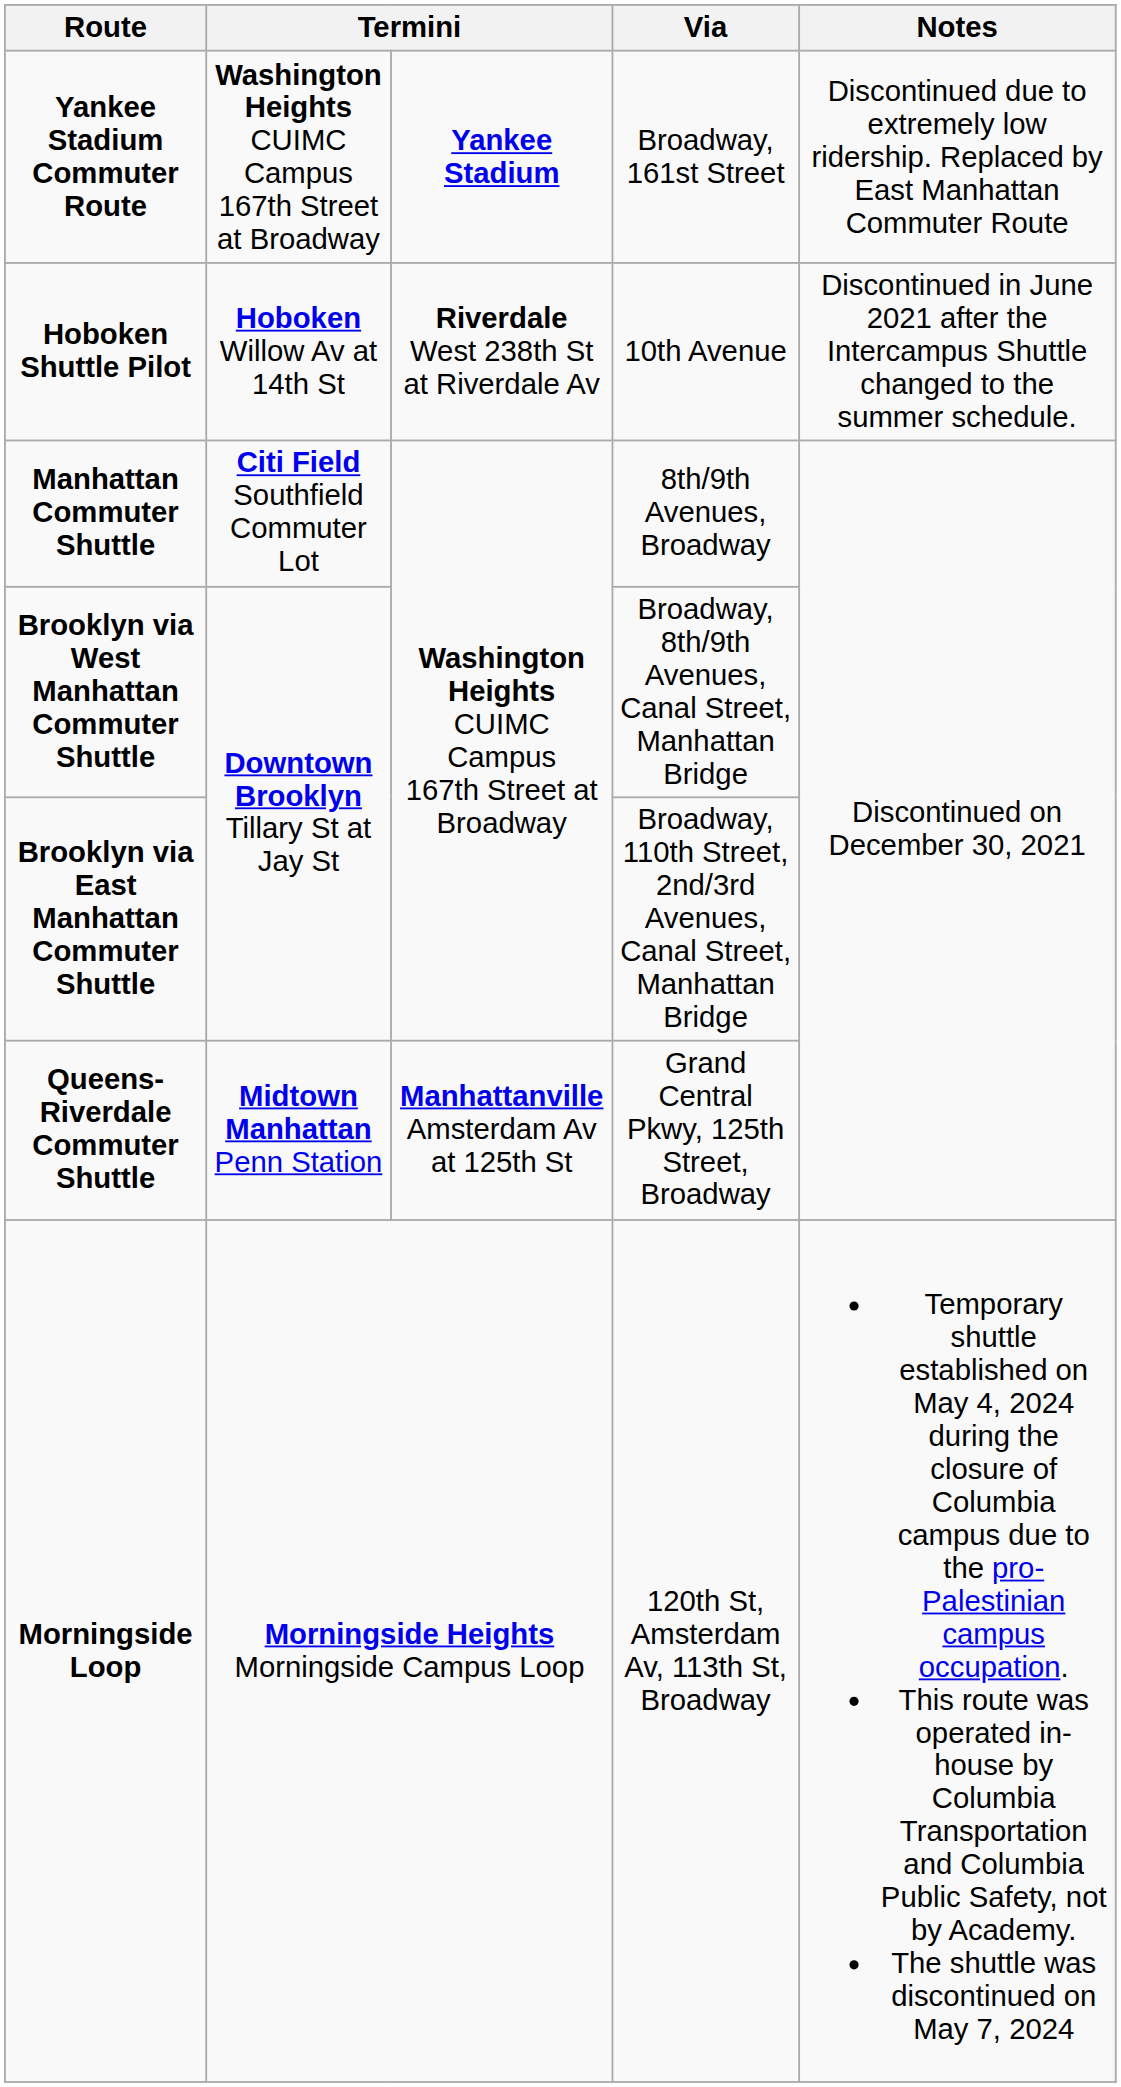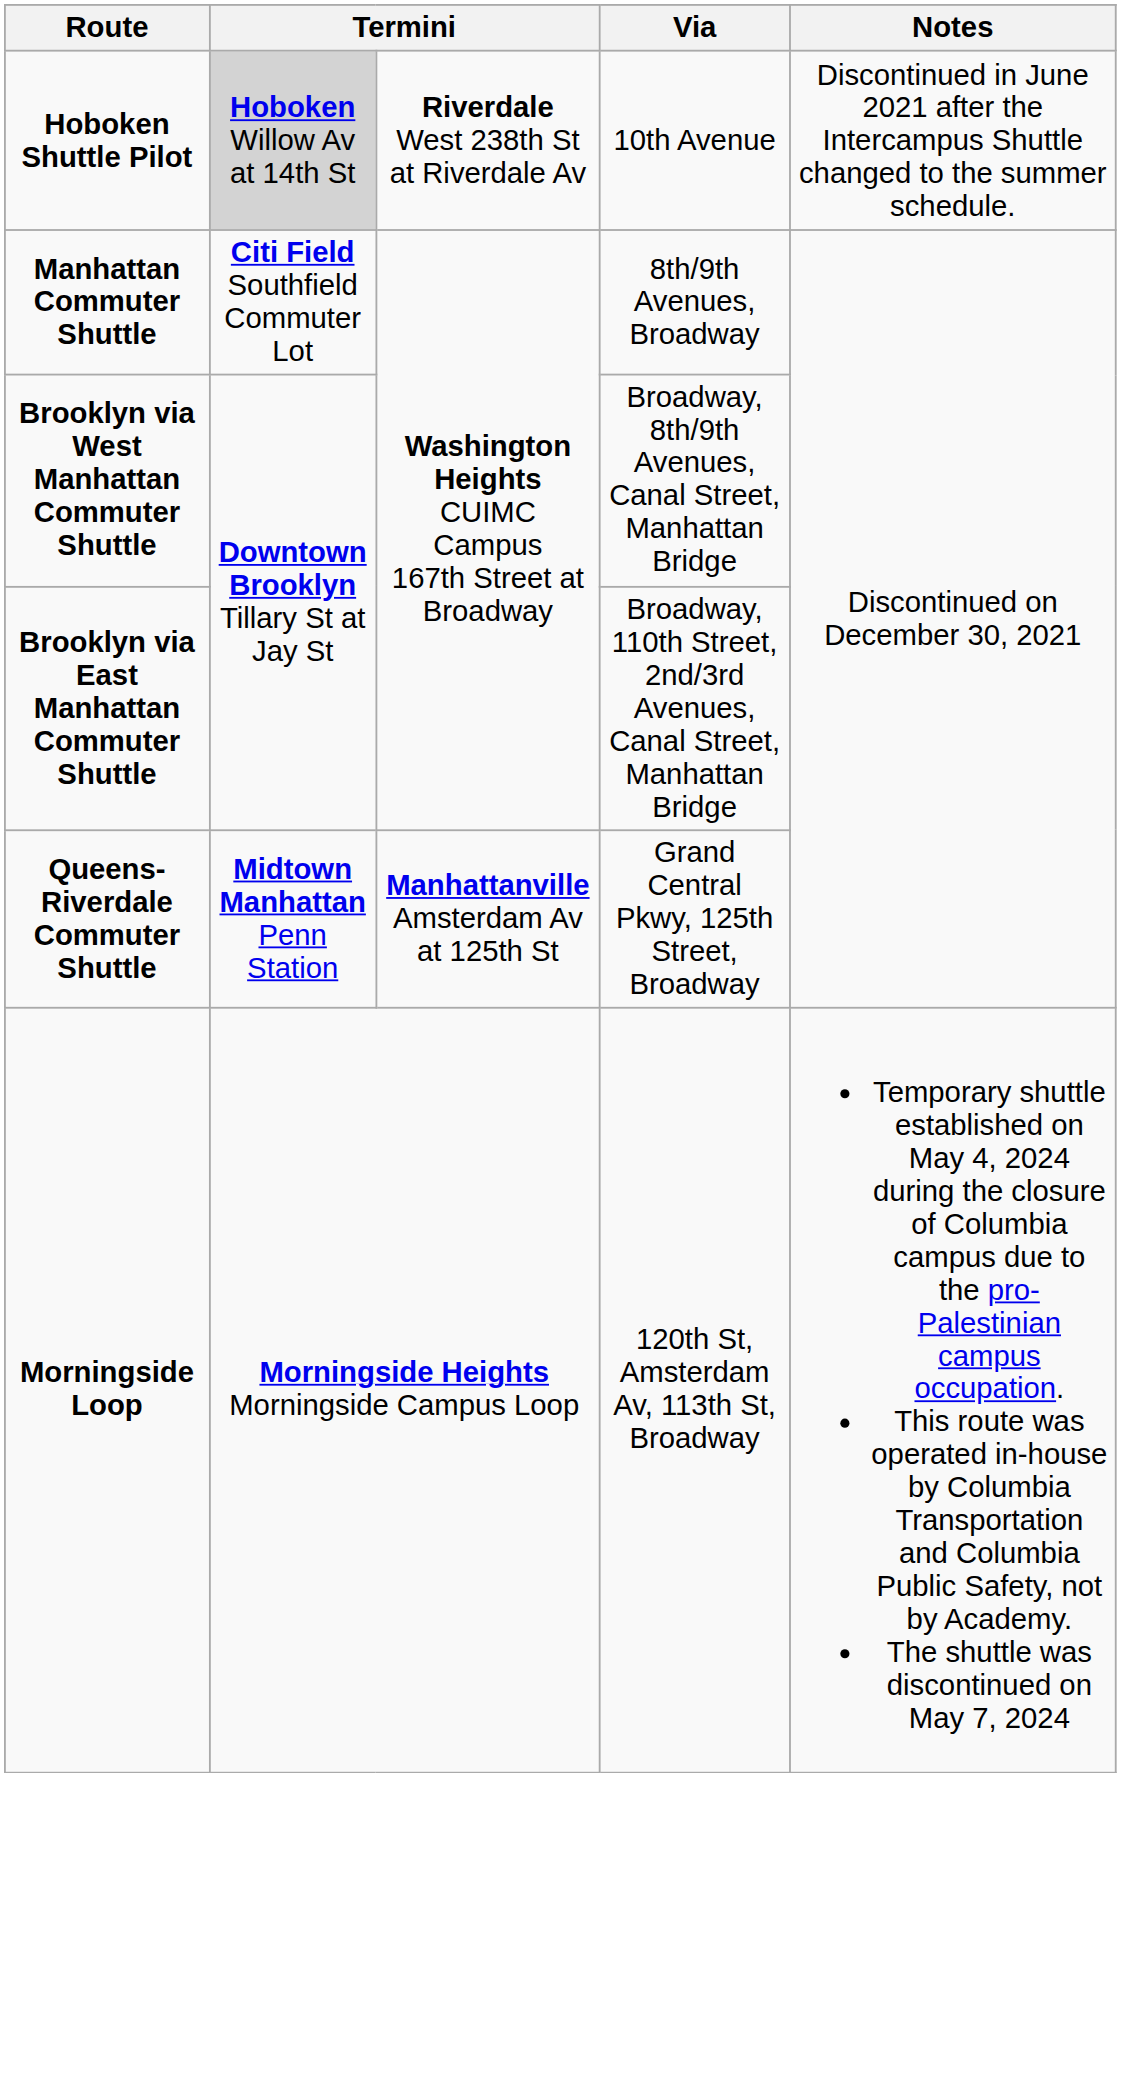- row: Yankee Stadium Commuter Route | Washington Heights CUIMC Campus 167th Street at Broadway | Yankee Stadium | Broadway, 161st Street | Discontinued due to extremely low ridership. Replaced by East Manhattan Commuter Route
Hoboken Shuttle Pilot | column 2: no background -> lightgrey background
